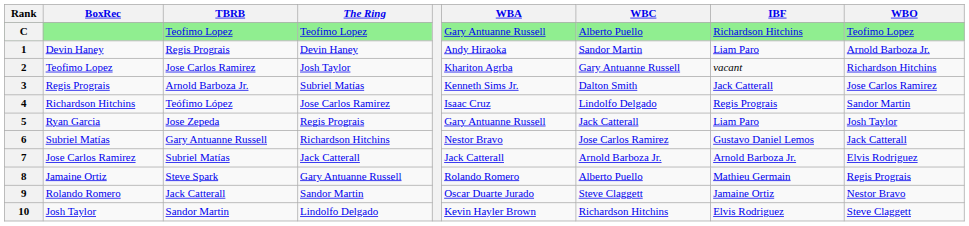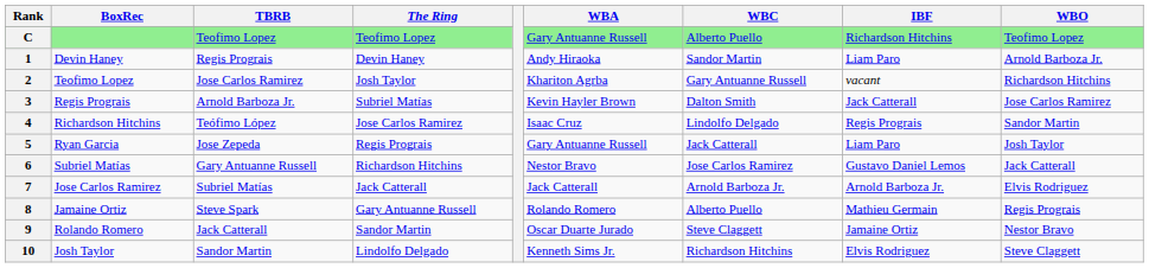3 | WBA: Kenneth Sims Jr. -> Kevin Hayler Brown
10 | WBA: Kevin Hayler Brown -> Kenneth Sims Jr.
